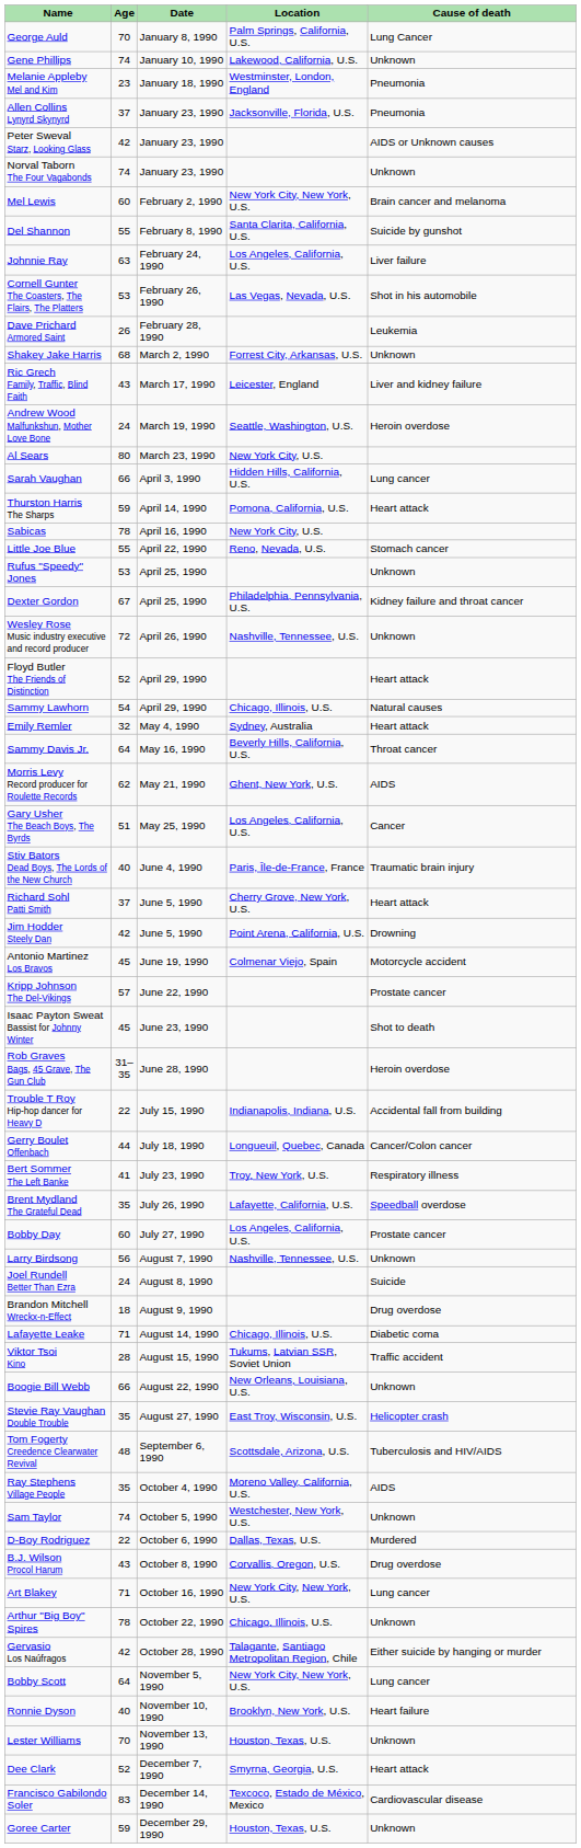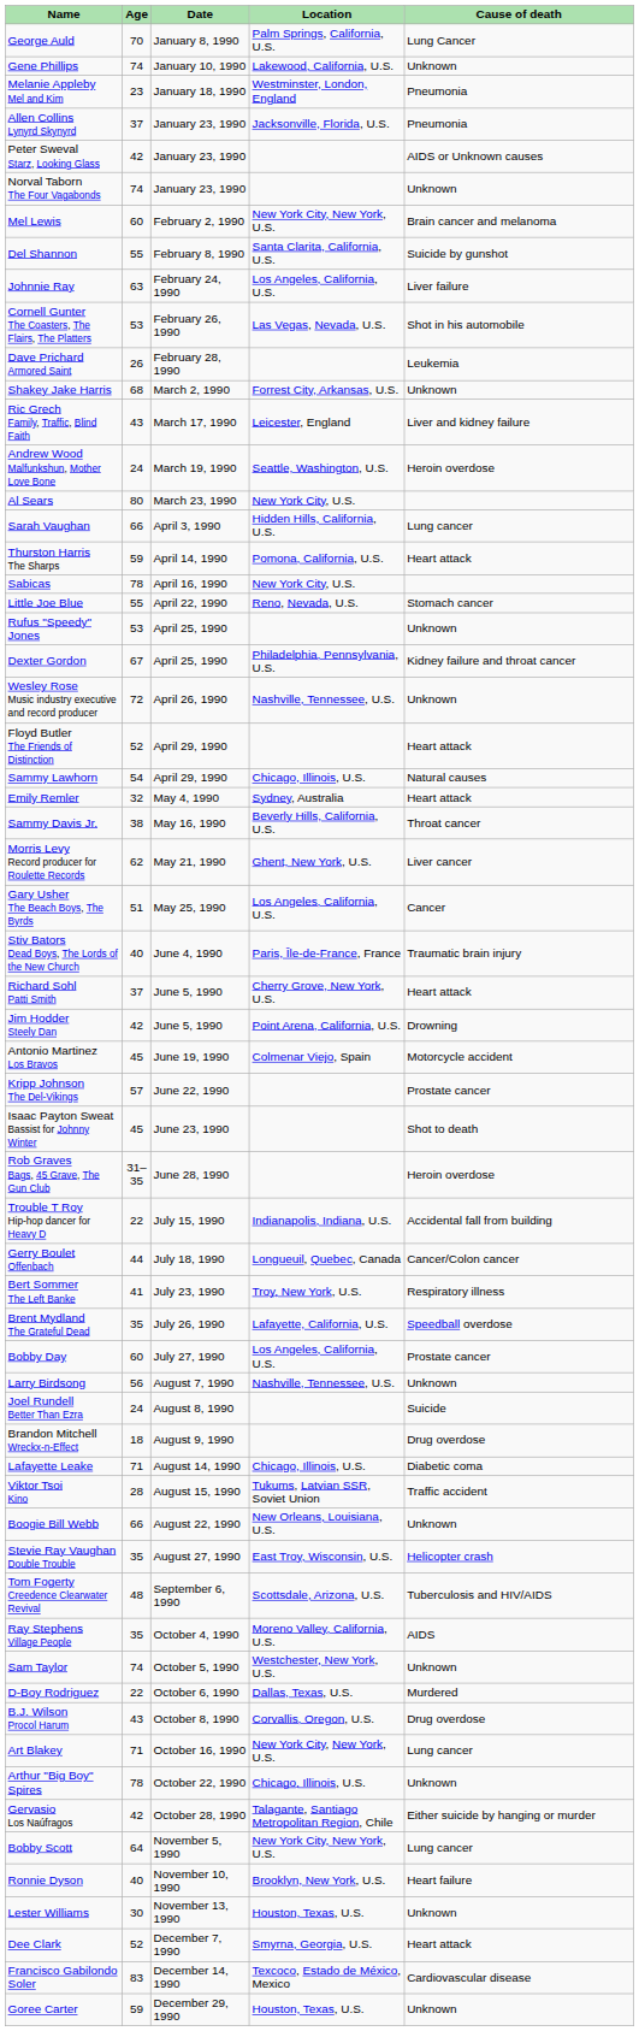Sammy Davis Jr. | Age: 64 -> 38
Morris Levy Record producer for Roulette Records | Cause of death: AIDS -> Liver cancer
Lester Williams | Age: 70 -> 30
